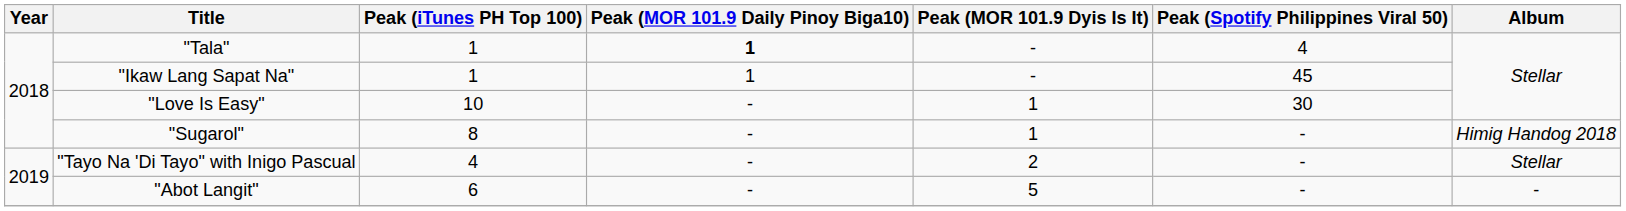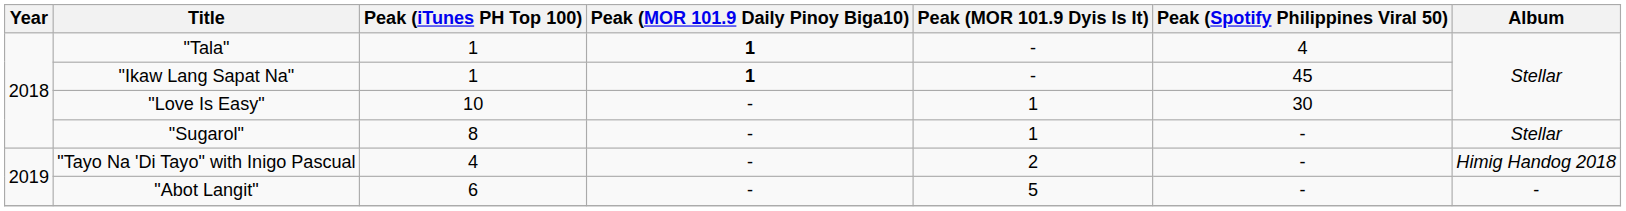"Ikaw Lang Sapat Na" | Peak (MOR 101.9 Daily Pinoy Biga10): normal -> bold
"Sugarol" | Album: Himig Handog 2018 -> Stellar
"Tayo Na 'Di Tayo" with Inigo Pascual | Album: Stellar -> Himig Handog 2018
